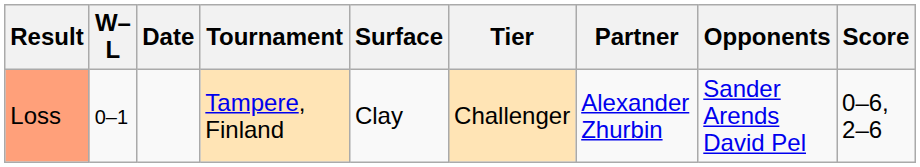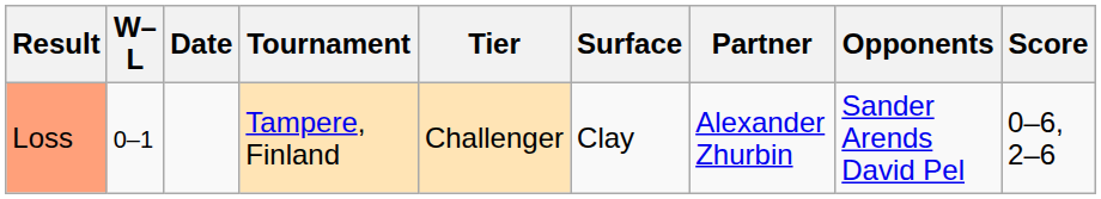columns swapped: Tier <-> Surface
